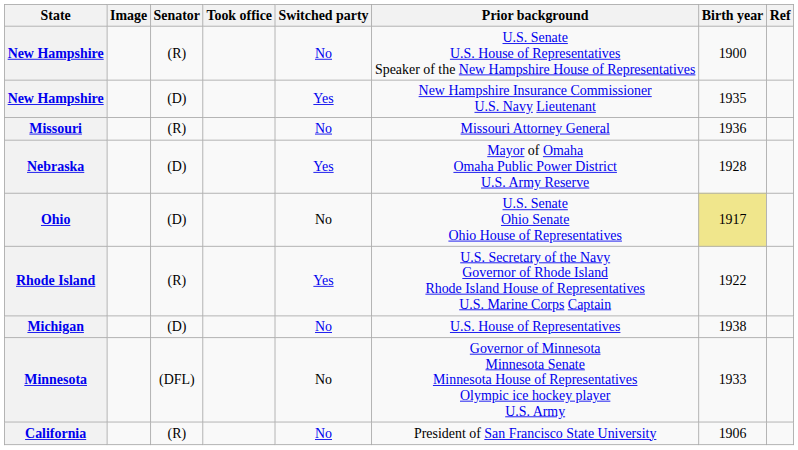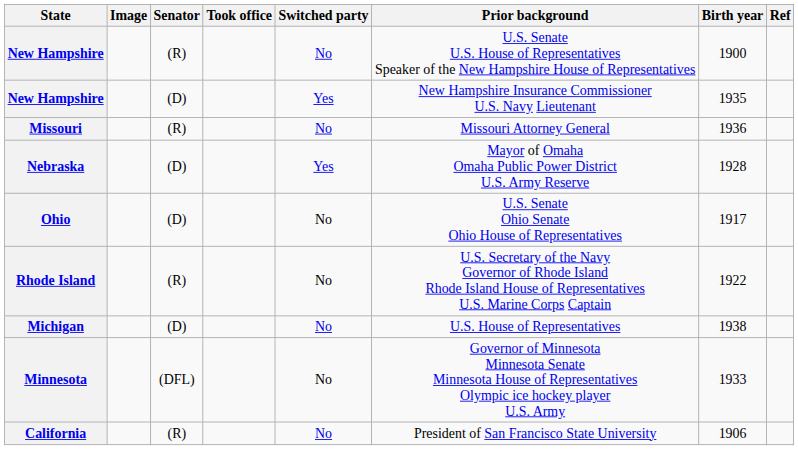Ohio | Birth year: khaki background -> no background
Rhode Island | Switched party: Yes -> No
